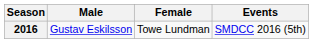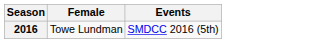- column: Male | Gustav Eskilsson
